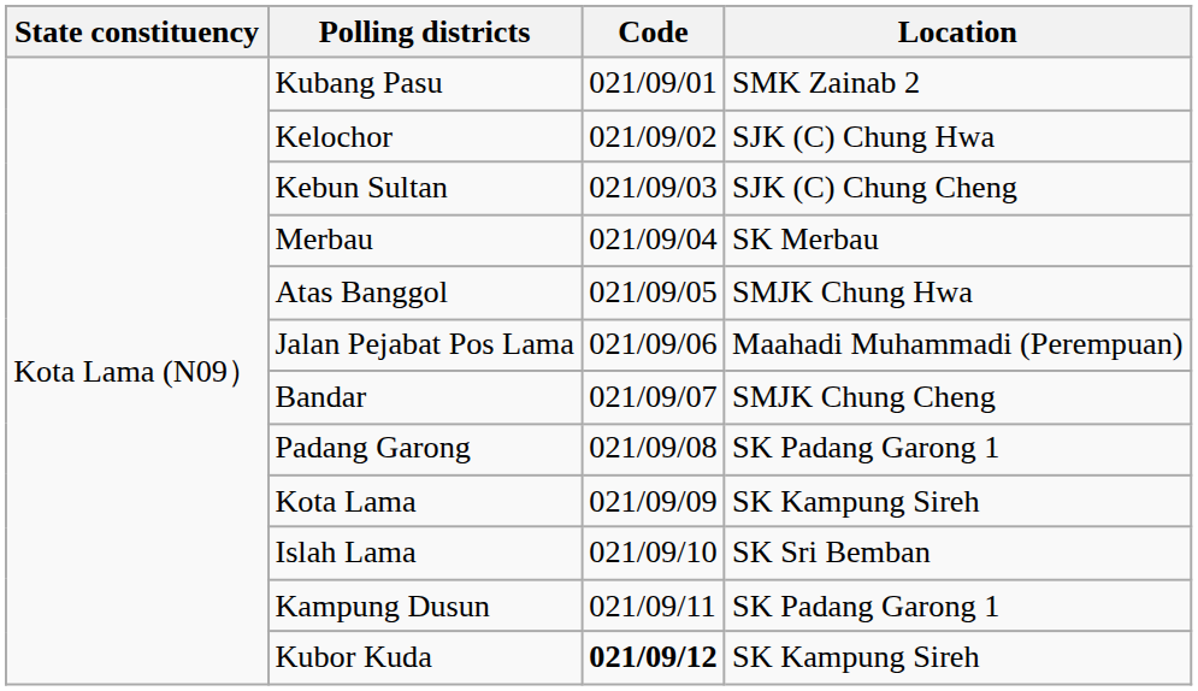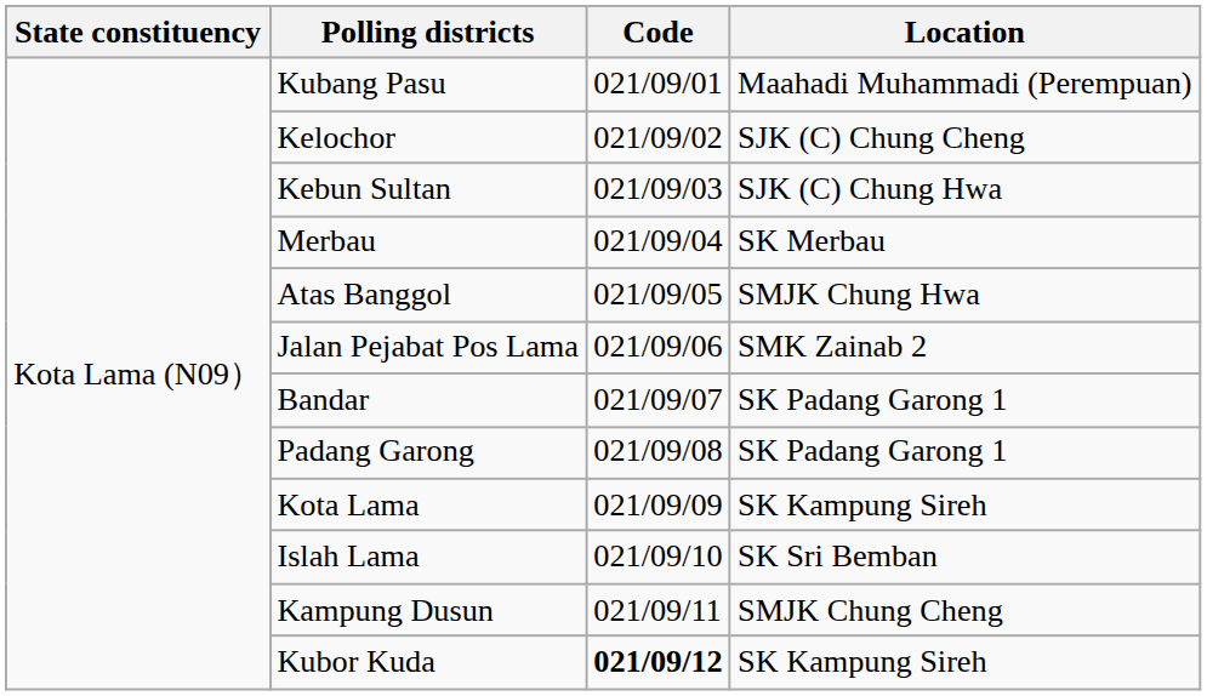Kubang Pasu | Location: SMK Zainab 2 -> Maahadi Muhammadi (Perempuan)
Kelochor | Location: SJK (C) Chung Hwa -> SJK (C) Chung Cheng
Kebun Sultan | Location: SJK (C) Chung Cheng -> SJK (C) Chung Hwa
Jalan Pejabat Pos Lama | Location: Maahadi Muhammadi (Perempuan) -> SMK Zainab 2
Bandar | Location: SMJK Chung Cheng -> SK Padang Garong 1
Kampung Dusun | Location: SK Padang Garong 1 -> SMJK Chung Cheng
